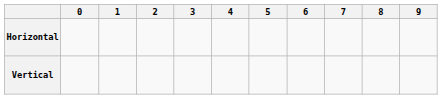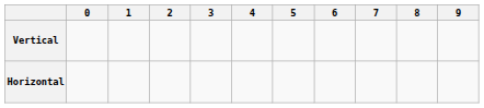rows swapped: Vertical <-> Horizontal
